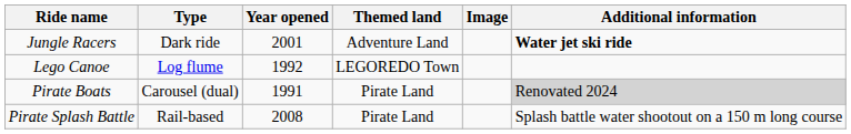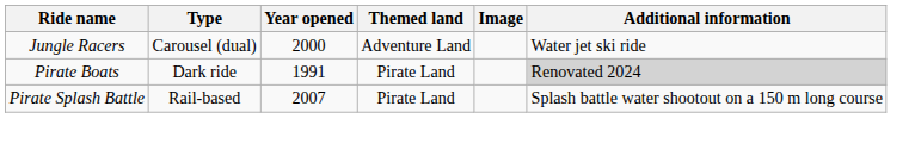Jungle Racers | Type: Dark ride -> Carousel (dual)
Jungle Racers | Year opened: 2001 -> 2000
Jungle Racers | Additional information: bold -> normal
- row: Lego Canoe | Log flume | 1992 | LEGOREDO Town
Pirate Boats | Type: Carousel (dual) -> Dark ride
Pirate Splash Battle | Year opened: 2008 -> 2007
